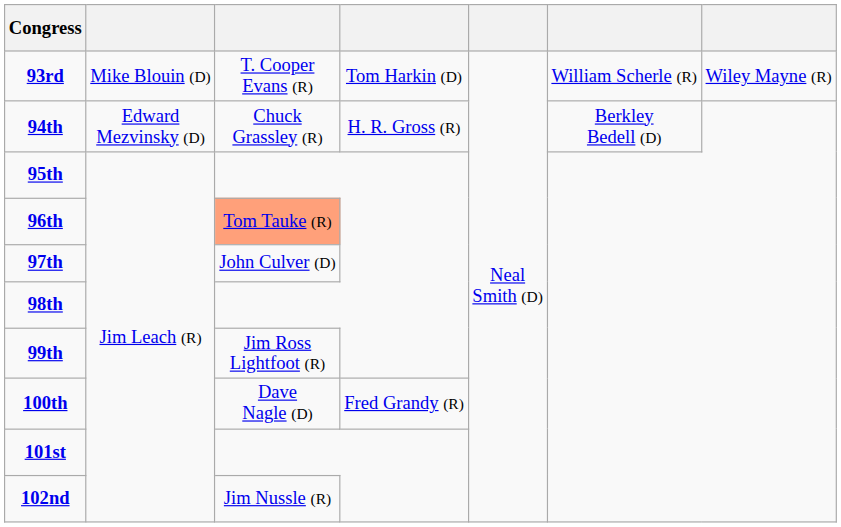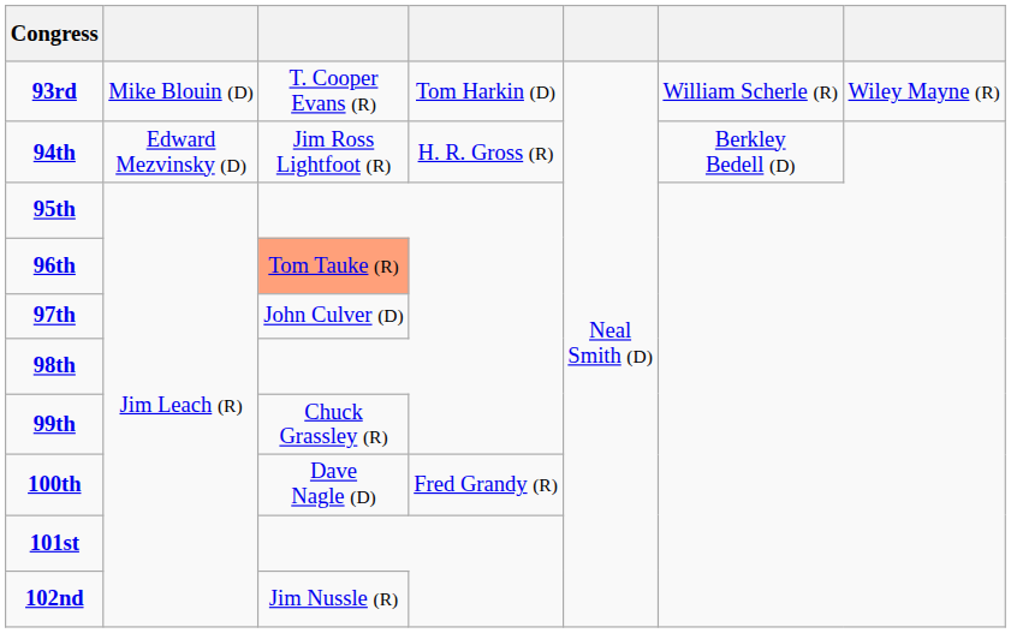94th | column 3: Chuck Grassley (R) -> Jim Ross Lightfoot (R)
99th | column 3: Jim Ross Lightfoot (R) -> Chuck Grassley (R)
